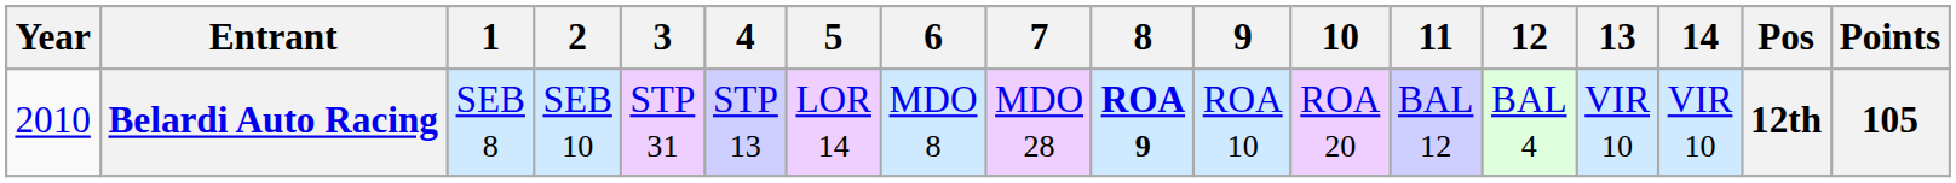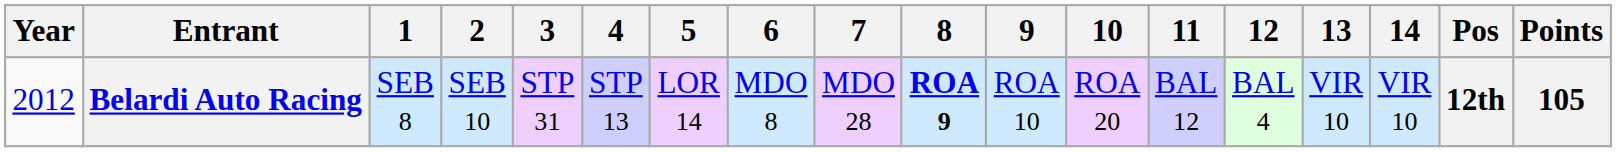Belardi Auto Racing | Year: 2010 -> 2012
